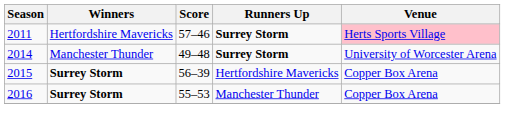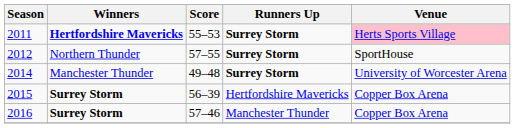2011 | Winners: normal -> bold
2011 | Score: 57–46 -> 55–53
+ row: 2012 | Northern Thunder | 57–55 | Surrey Storm | SportHouse
2016 | Score: 55–53 -> 57–46
